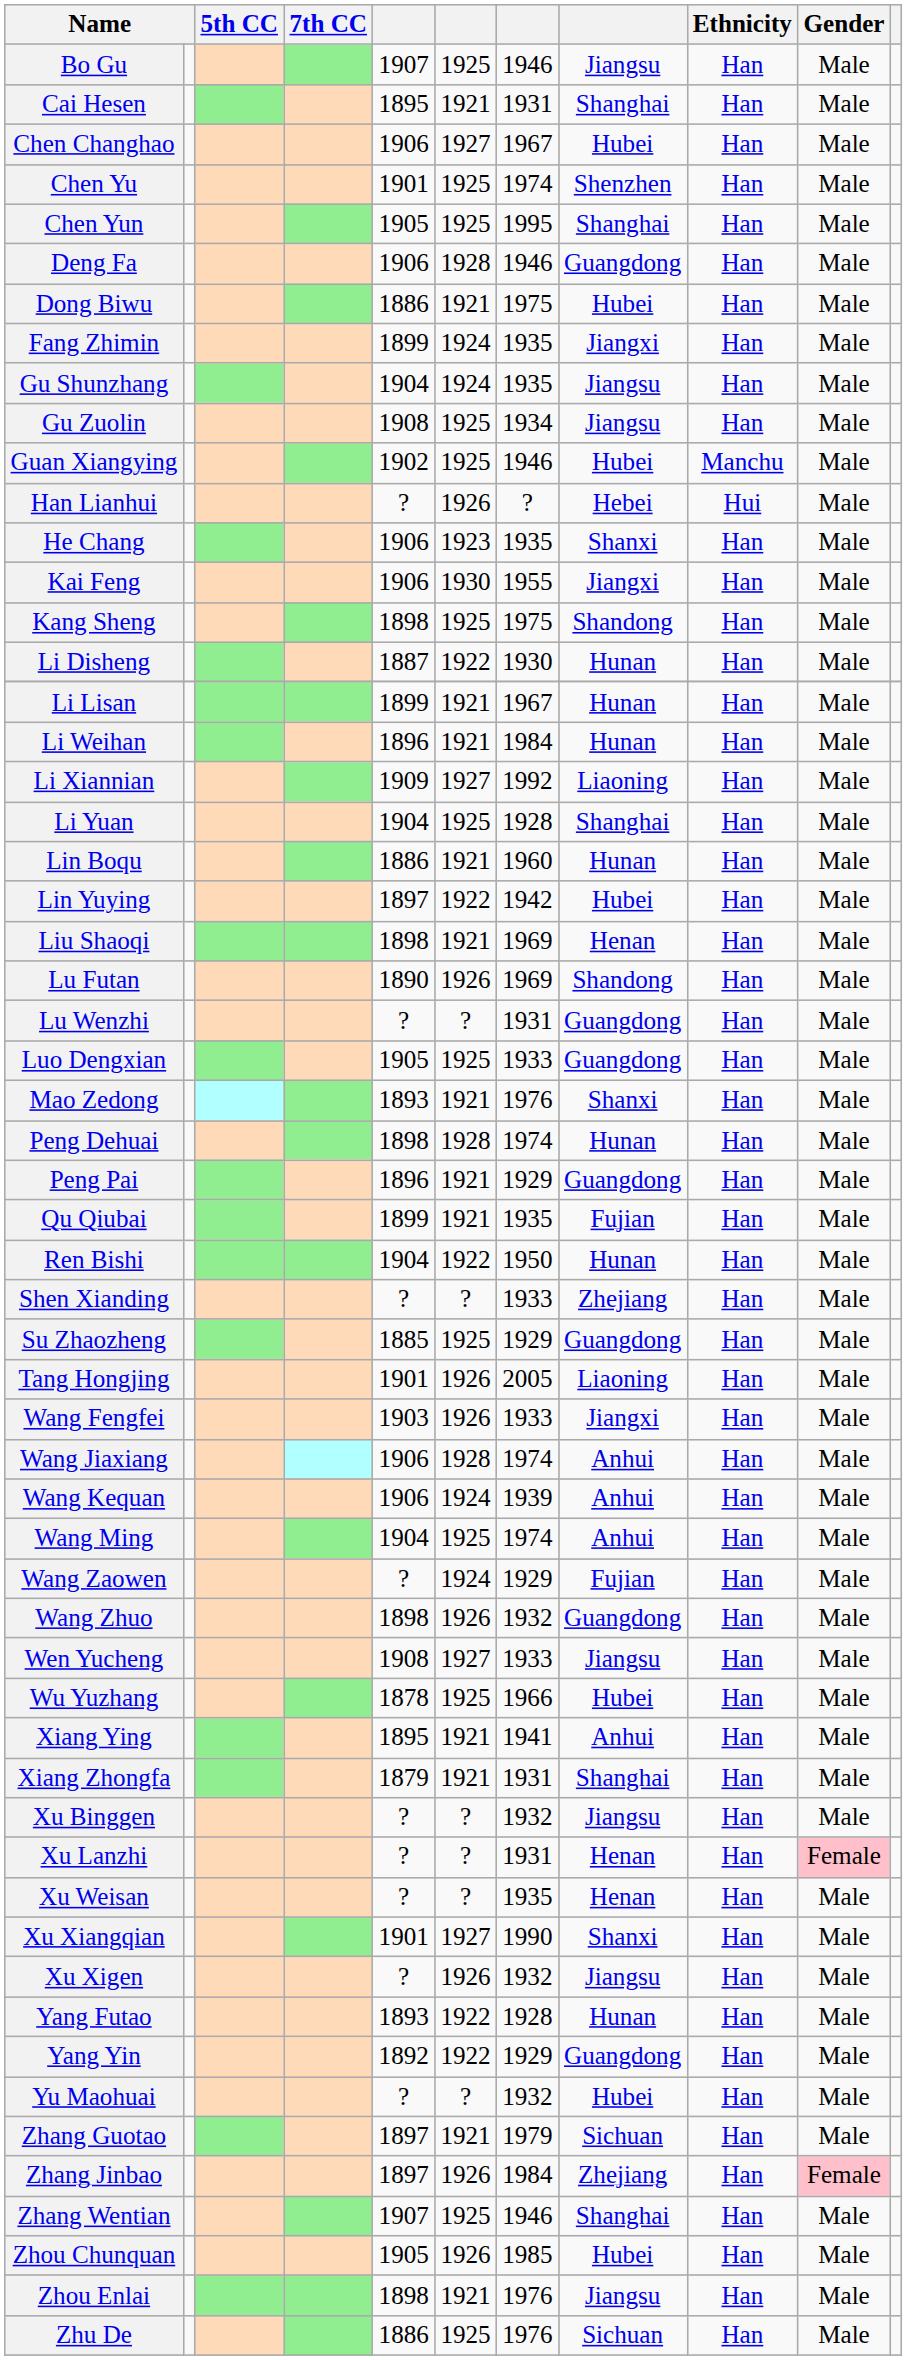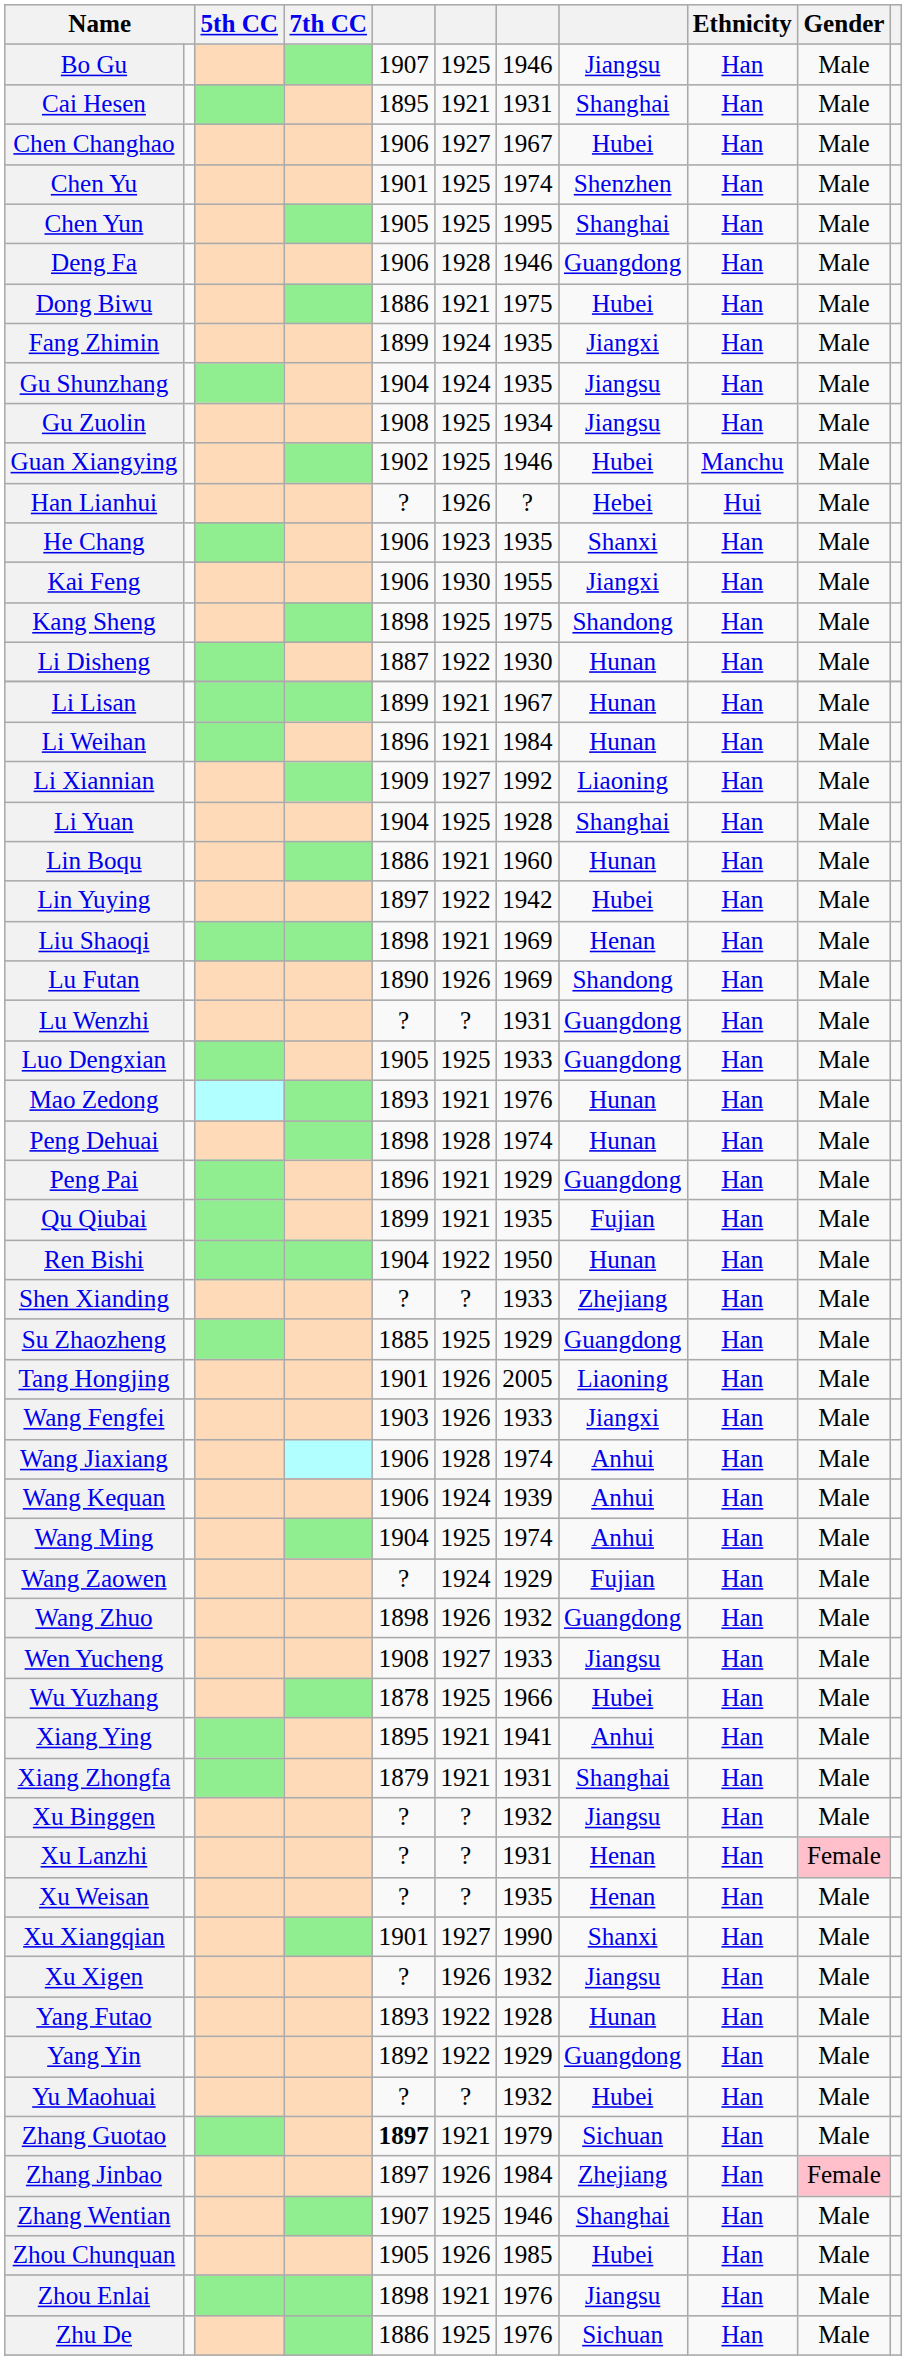Mao Zedong | column 8: Shanxi -> Hunan
Zhang Guotao | column 5: normal -> bold
